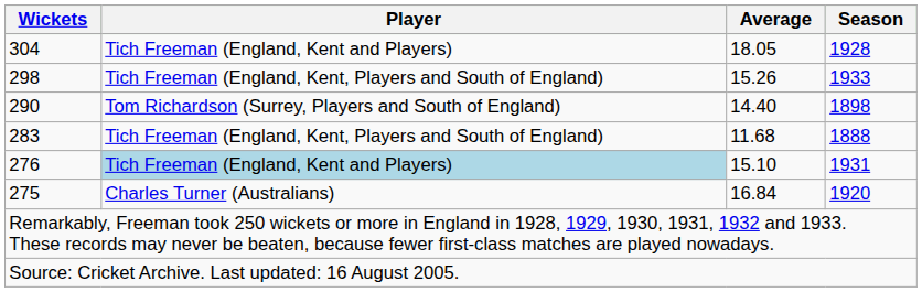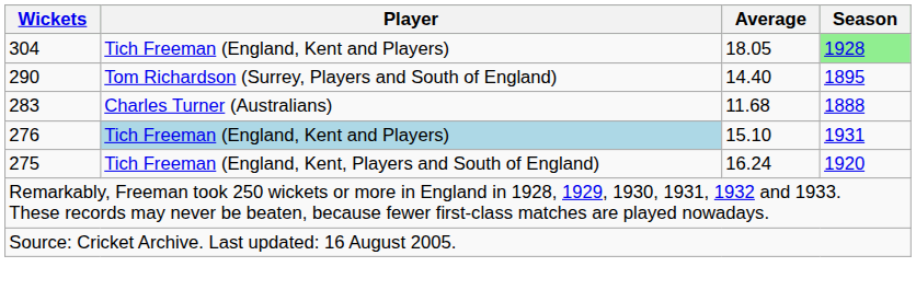304 | Season: no background -> lightgreen background
- row: 298 | Tich Freeman (England, Kent, Players and South of England) | 15.26 | 1933
290 | Season: 1898 -> 1895
283 | Player: Tich Freeman (England, Kent, Players and South of England) -> Charles Turner (Australians)
275 | Player: Charles Turner (Australians) -> Tich Freeman (England, Kent, Players and South of England)
275 | Average: 16.84 -> 16.24
